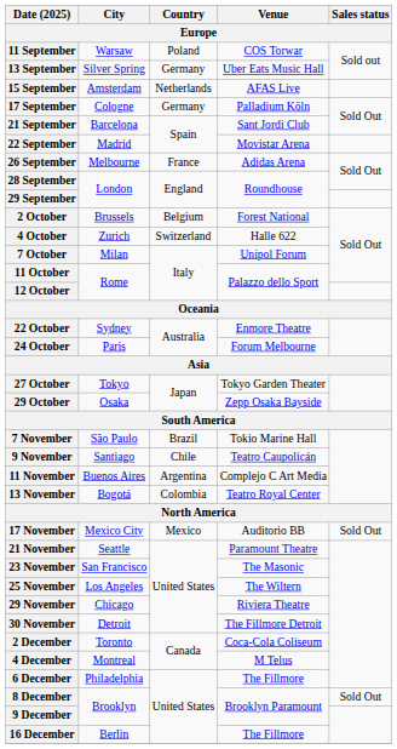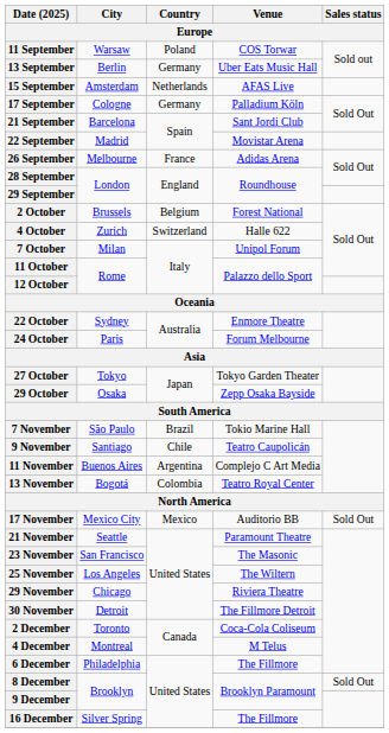13 September | City: Silver Spring -> Berlin
16 December | City: Berlin -> Silver Spring
